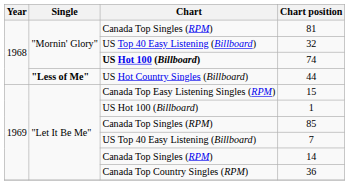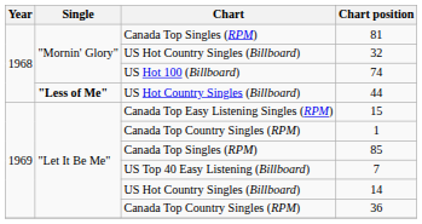32 | Chart: US Top 40 Easy Listening (Billboard) -> US Hot Country Singles (Billboard)
74 | Chart: bold -> normal
1 | Chart: US Hot 100 (Billboard) -> Canada Top Country Singles (RPM)
14 | Chart: Canada Top Singles (RPM) -> US Hot Country Singles (Billboard)
